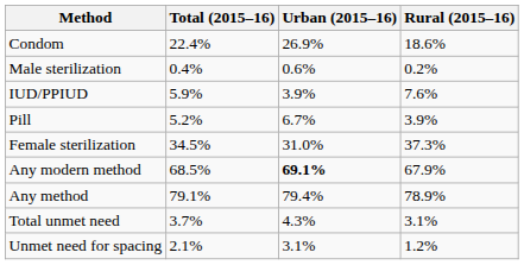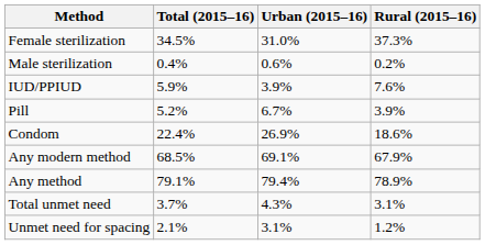rows swapped: Female sterilization <-> Condom
Any modern method | Urban (2015–16): bold -> normal
